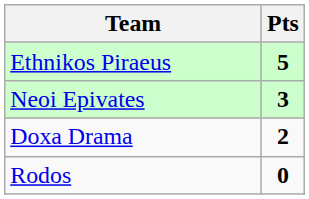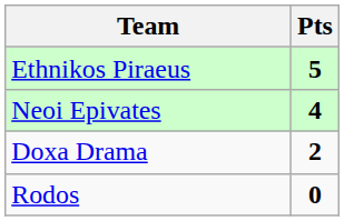Neoi Epivates | Pts: 3 -> 4
